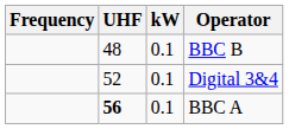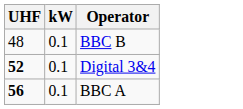- column: Frequency
Digital 3&4 | UHF: normal -> bold
